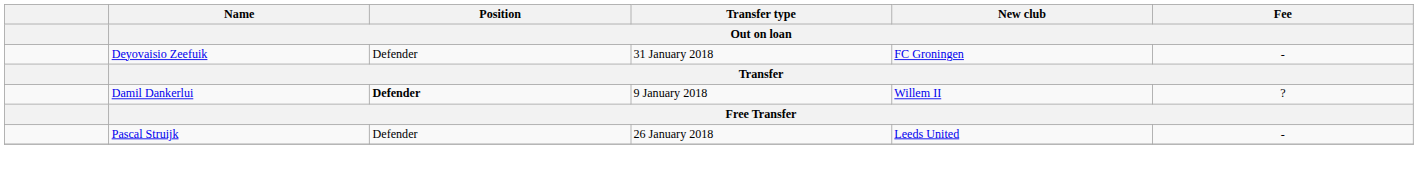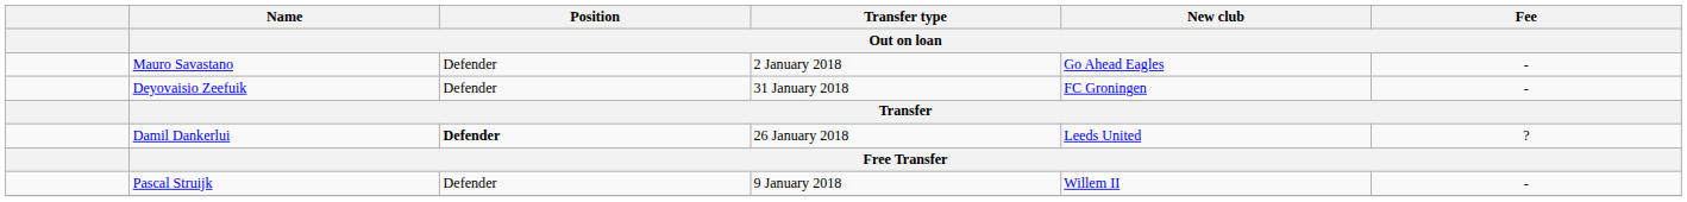+ row: Mauro Savastano | Defender | 2 January 2018 | Go Ahead Eagles | -
Damil Dankerlui | Transfer type / Out on loan: 9 January 2018 -> 26 January 2018
Damil Dankerlui | New club / Out on loan: Willem II -> Leeds United
Pascal Struijk | Transfer type / Out on loan: 26 January 2018 -> 9 January 2018
Pascal Struijk | New club / Out on loan: Leeds United -> Willem II
